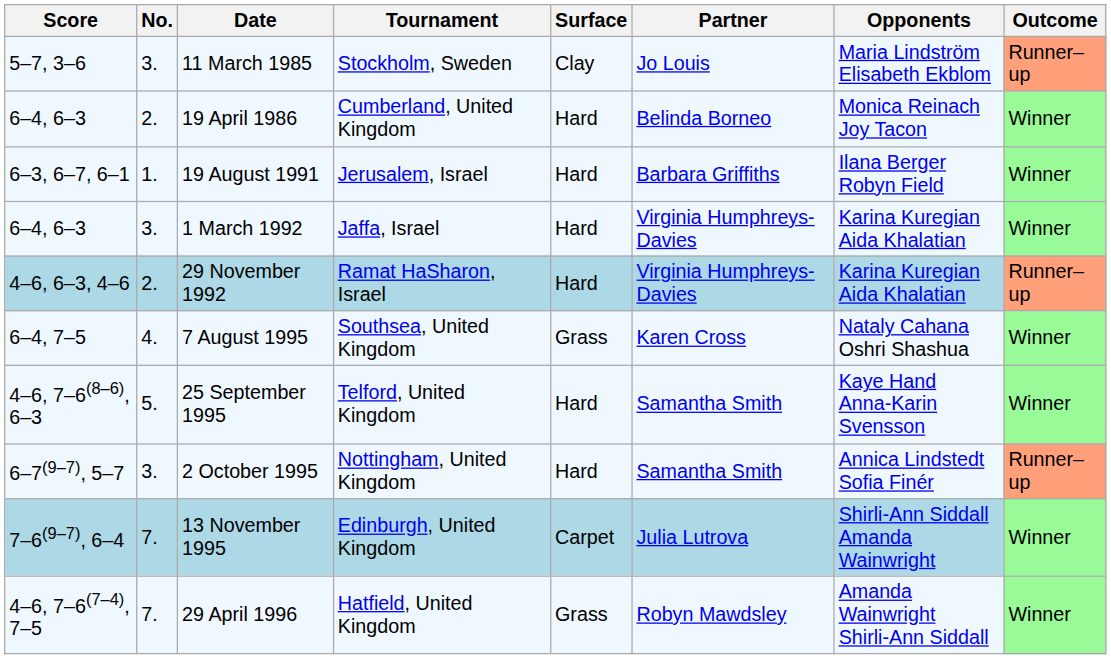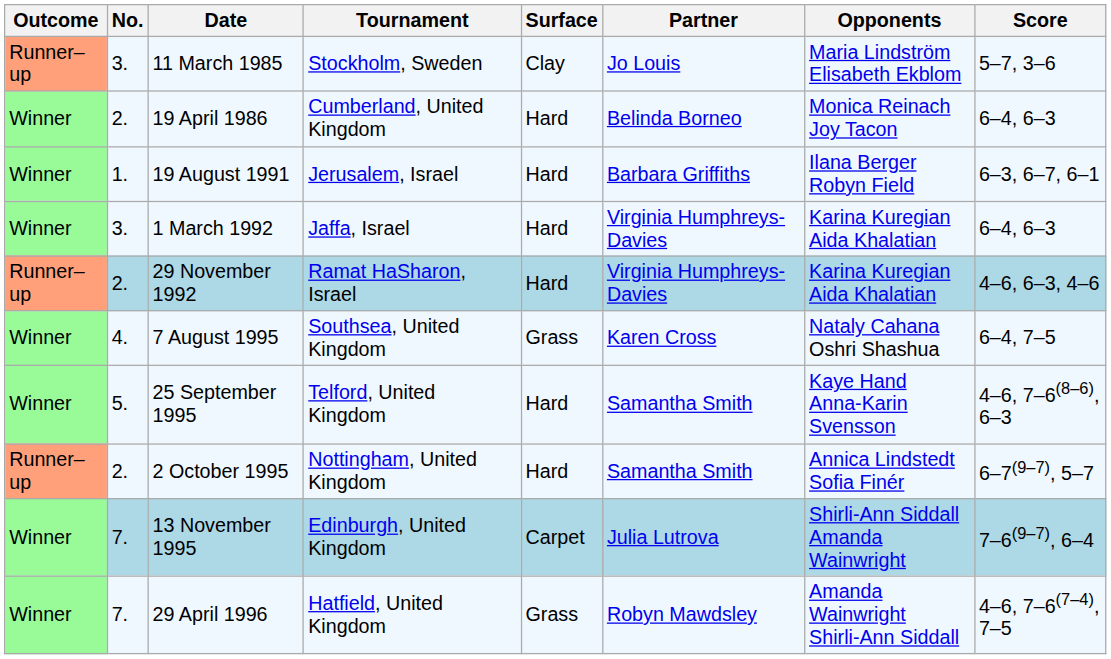columns swapped: Outcome <-> Score
2 October 1995 | No.: 3. -> 2.
